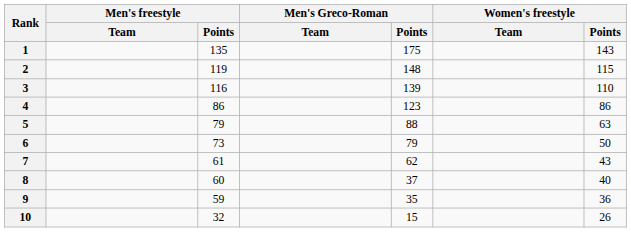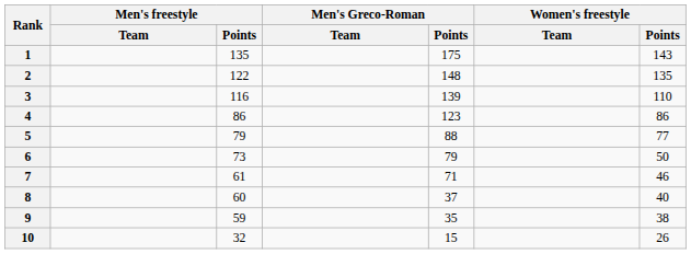2 | Men's freestyle / Points: 119 -> 122
2 | Women's freestyle / Points: 115 -> 135
5 | Women's freestyle / Points: 63 -> 77
7 | Men's Greco-Roman / Points: 62 -> 71
7 | Women's freestyle / Points: 43 -> 46
9 | Women's freestyle / Points: 36 -> 38
